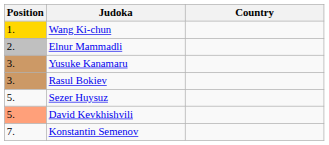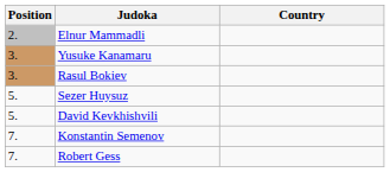- row: 1. | Wang Ki-chun
David Kevkhishvili | Position: lightsalmon background -> no background
+ row: 7. | Robert Gess
